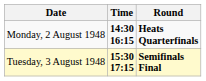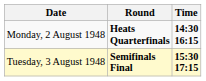columns swapped: Time <-> Round
